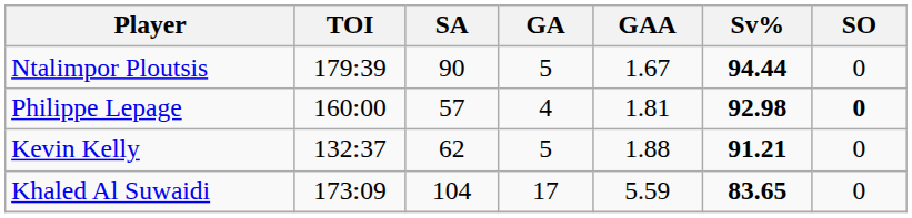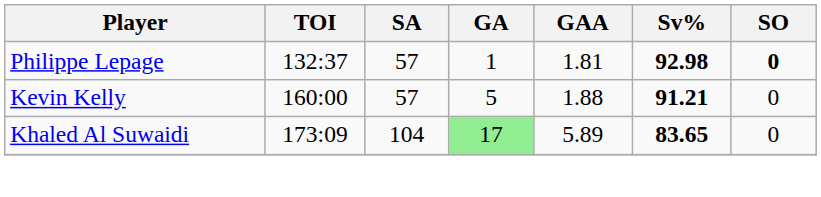- row: Ntalimpor Ploutsis | 179:39 | 90 | 5 | 1.67 | 94.44 | 0
Philippe Lepage | TOI: 160:00 -> 132:37
Philippe Lepage | GA: 4 -> 1
Kevin Kelly | TOI: 132:37 -> 160:00
Kevin Kelly | SA: 62 -> 57
Khaled Al Suwaidi | GA: no background -> lightgreen background
Khaled Al Suwaidi | GAA: 5.59 -> 5.89
